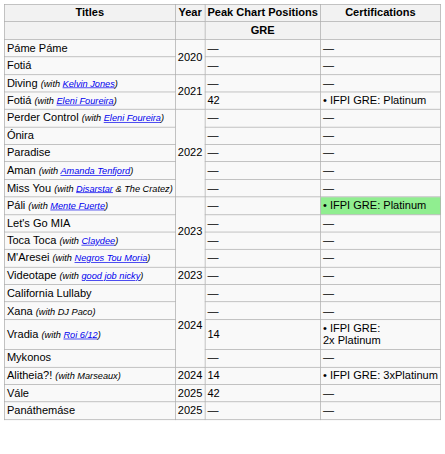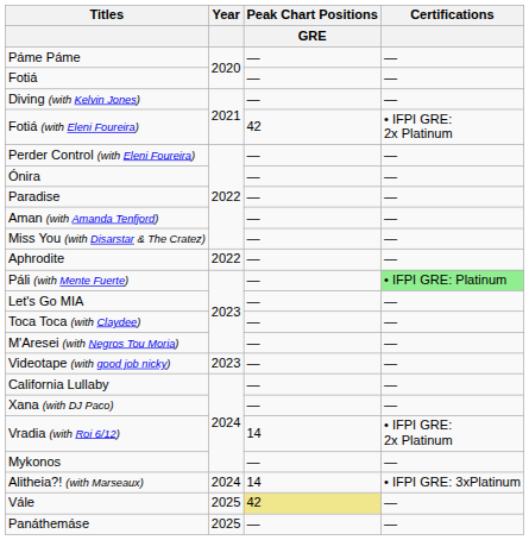Fotiá (with Eleni Foureira) | Certifications: • IFPI GRE: Platinum -> • IFPI GRE: 2x Platinum
+ row: Aphrodite | 2022 | — | —
Vále | Peak Chart Positions / GRE: no background -> khaki background
